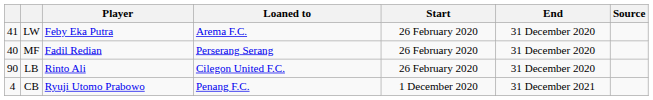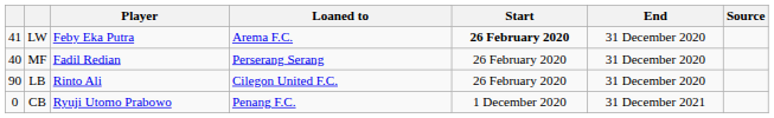LW | Start: normal -> bold
CB | column 1: 4 -> 0
